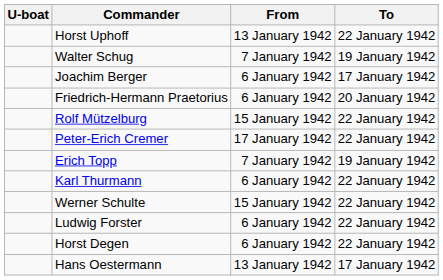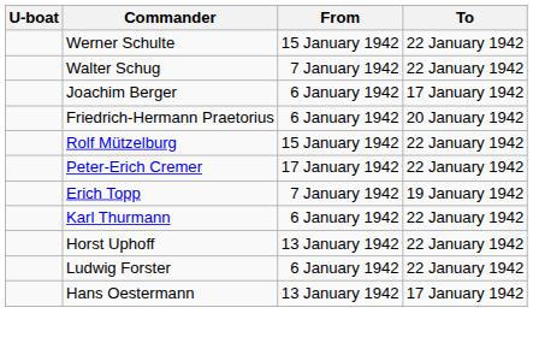rows swapped: Horst Uphoff <-> Werner Schulte
Walter Schug | To: 19 January 1942 -> 22 January 1942
- row: Horst Degen | 6 January 1942 | 22 January 1942
